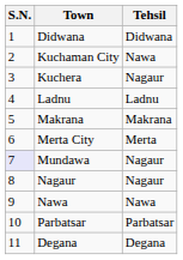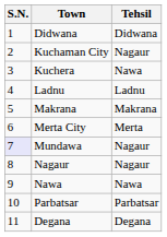Kuchaman City | Tehsil: Nawa -> Nagaur
Kuchera | Tehsil: Nagaur -> Nawa
